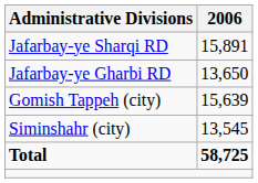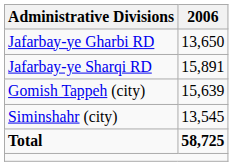rows swapped: Jafarbay-ye Gharbi RD <-> Jafarbay-ye Sharqi RD
